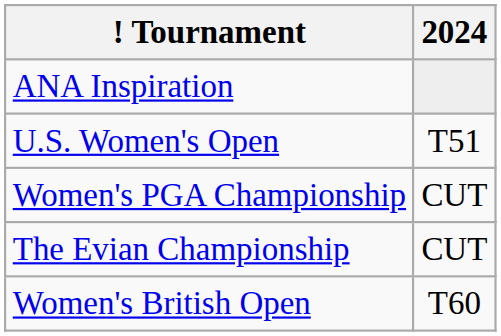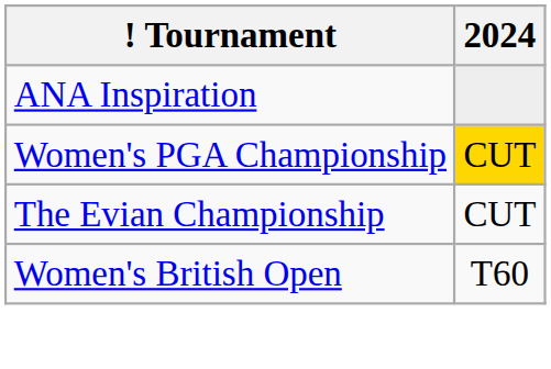- row: U.S. Women's Open | T51
Women's PGA Championship | 2024: no background -> gold background
